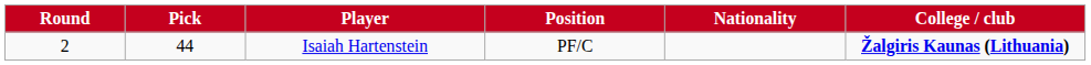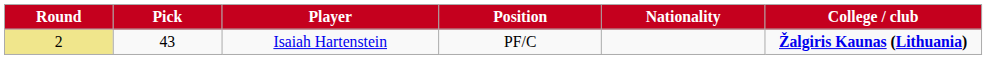Isaiah Hartenstein | Round: no background -> khaki background
Isaiah Hartenstein | Pick: 44 -> 43
